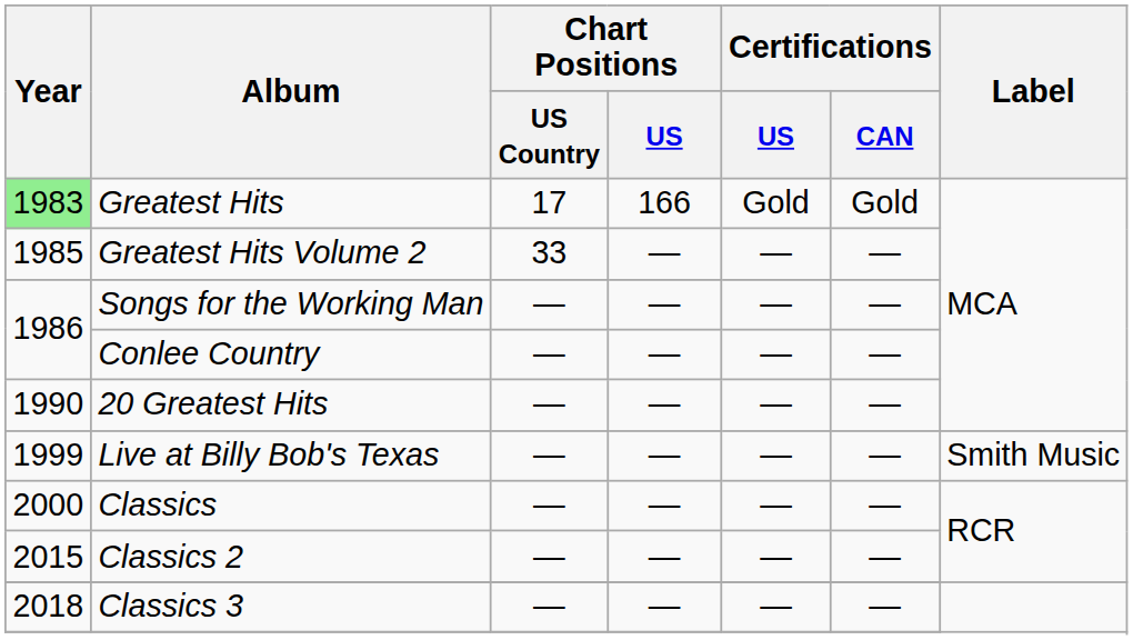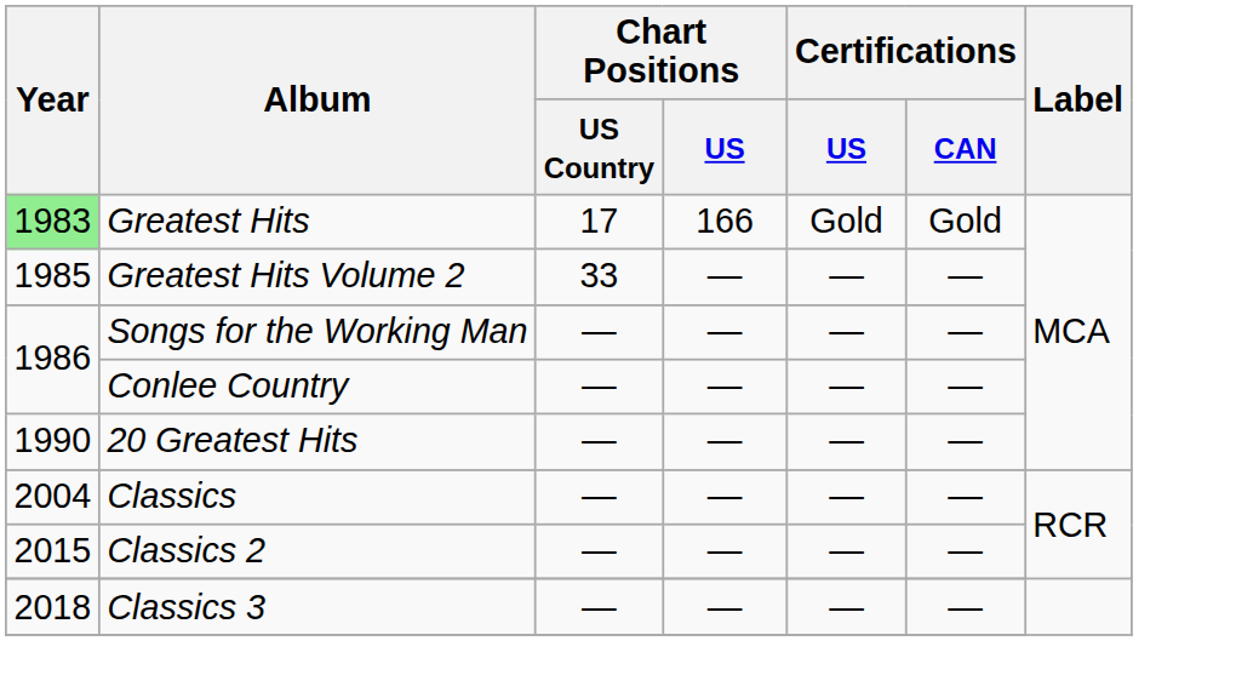- row: 1999 | Live at Billy Bob's Texas | — | — | — | — | Smith Music
Classics | Year: 2000 -> 2004
